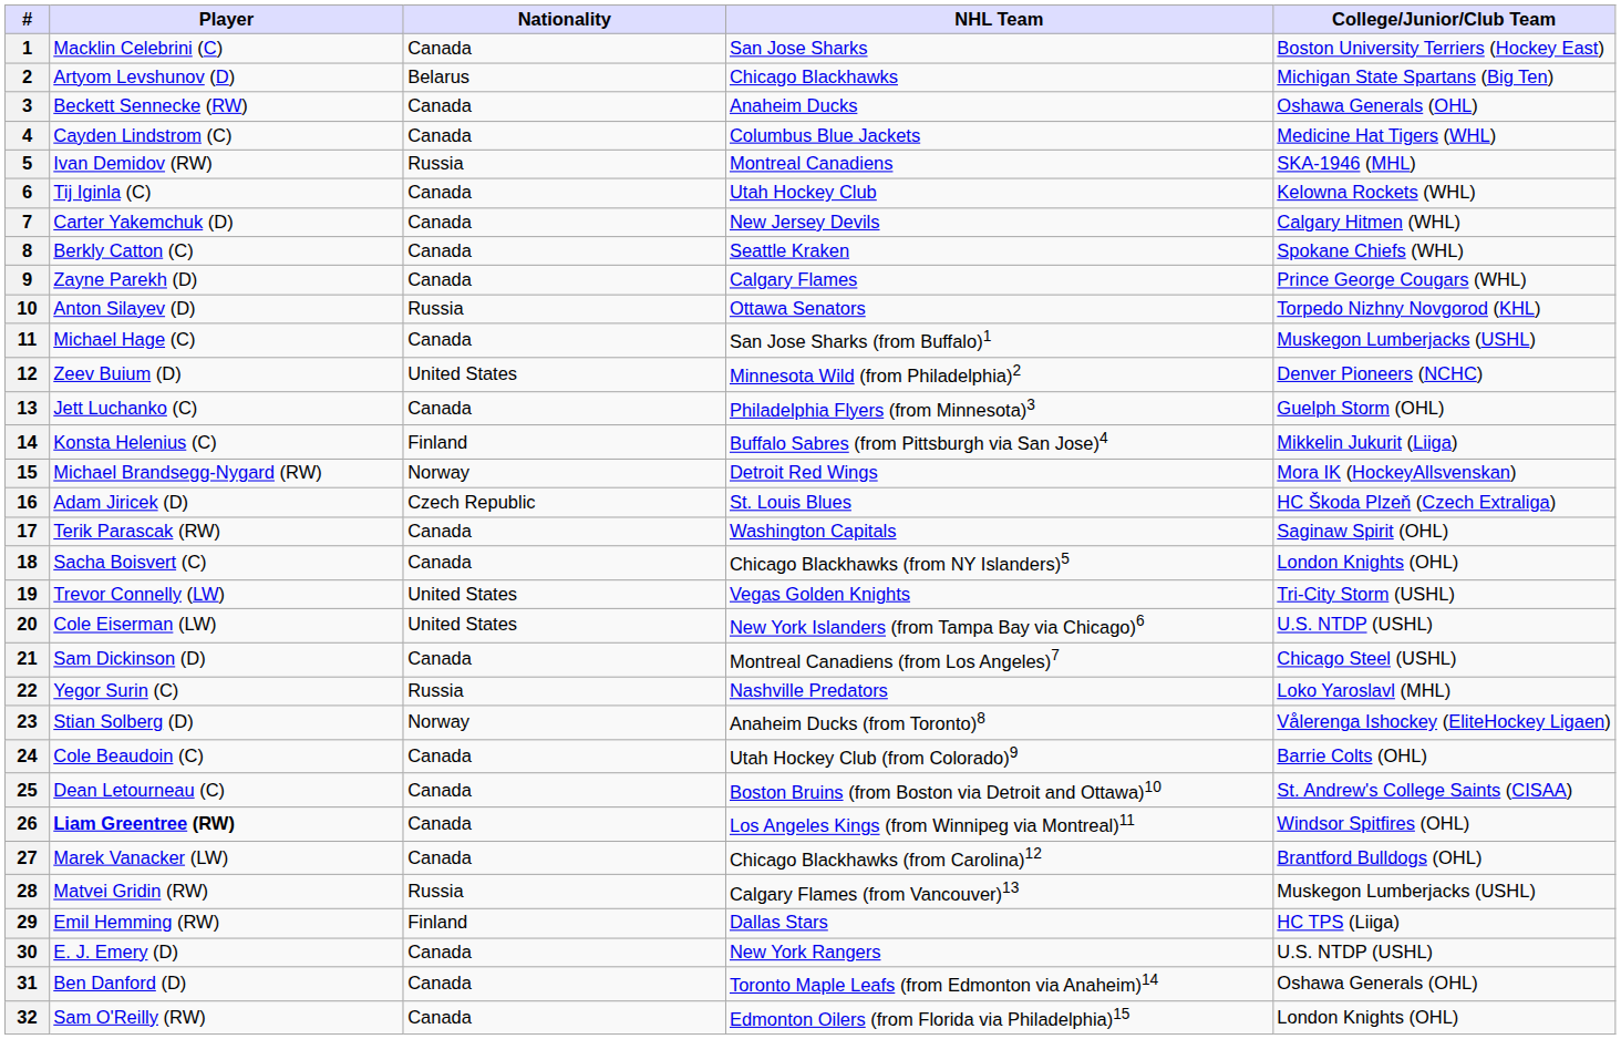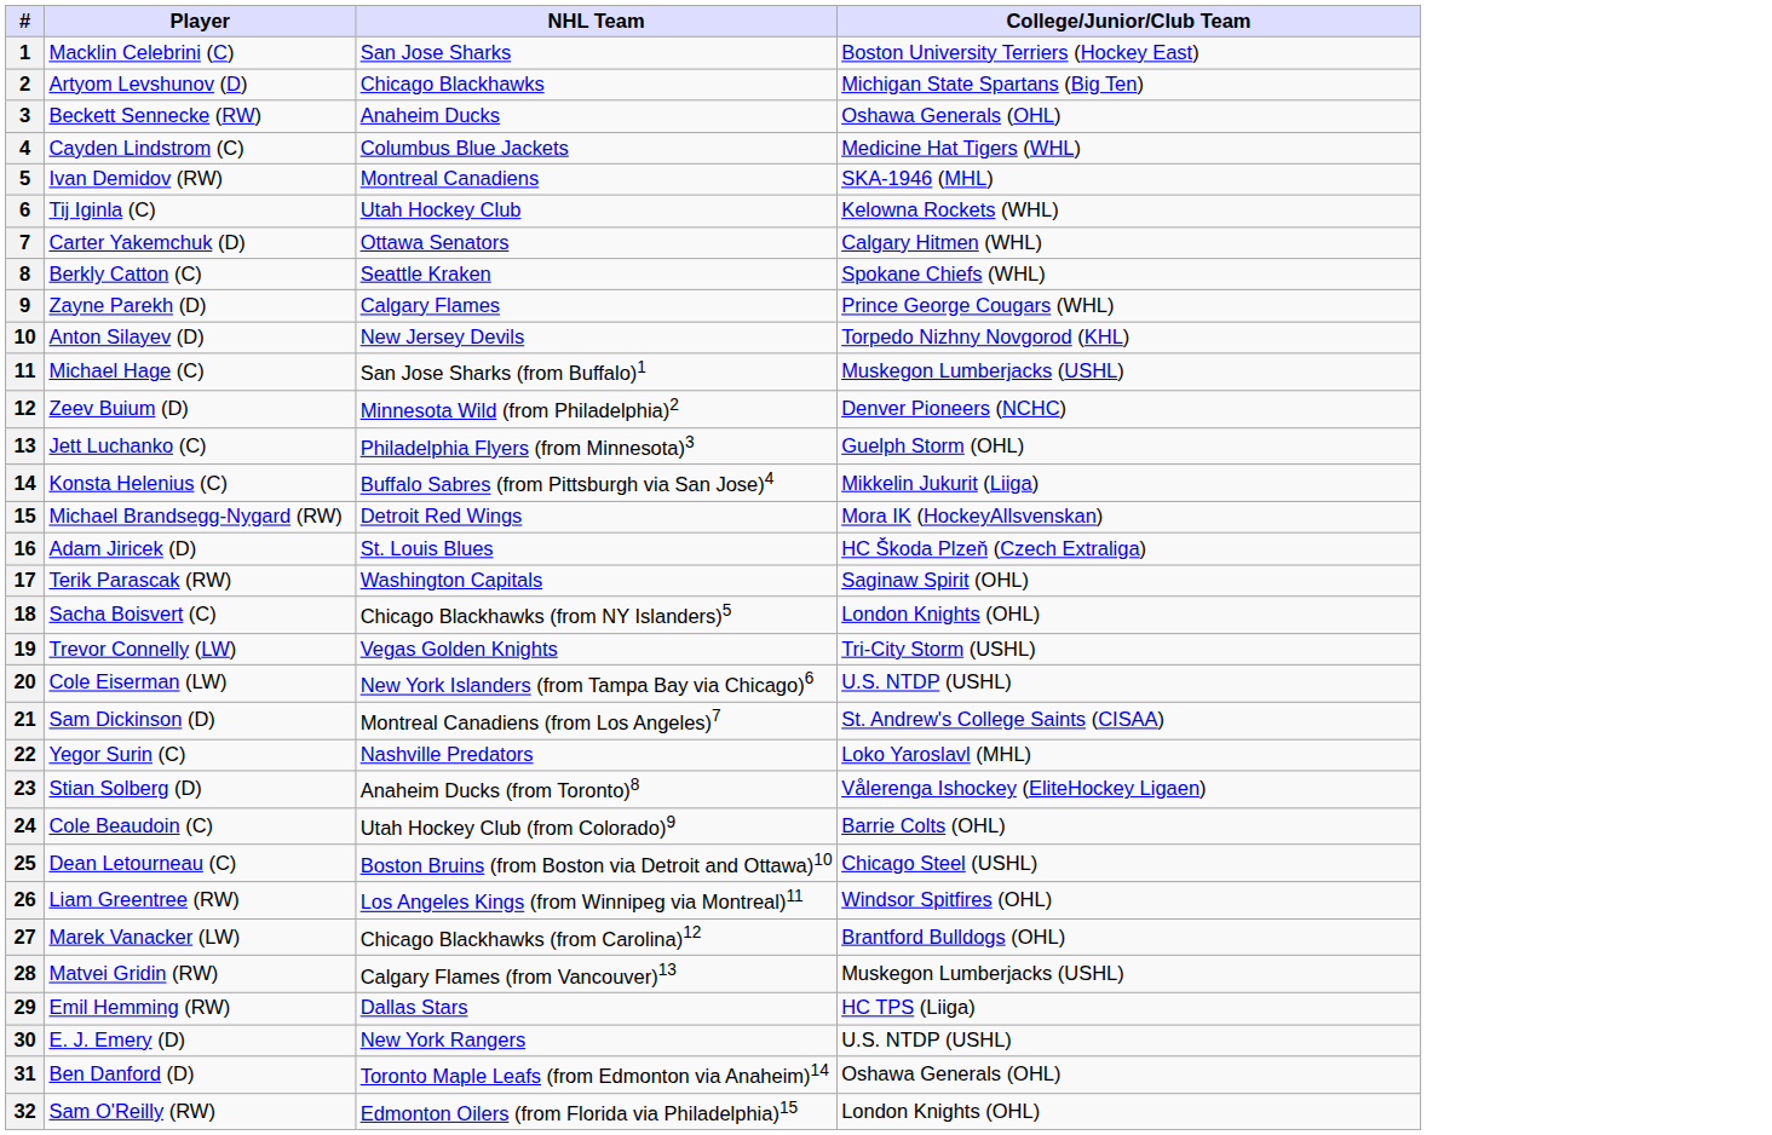- column: Nationality | Canada | Belarus | Canada | Canada | Russia | Canada | Canada | Canada | Canada | Russia | Canada | United States | Canada | Finland | Norway | Czech Republic | Canada | Canada | United States | United States | Canada | Russia | Norway | Canada | Canada | Canada | Canada | Russia | Finland | Canada | Canada | Canada
7 | NHL Team: New Jersey Devils -> Ottawa Senators
10 | NHL Team: Ottawa Senators -> New Jersey Devils
21 | College/Junior/Club Team: Chicago Steel (USHL) -> St. Andrew's College Saints (CISAA)
25 | College/Junior/Club Team: St. Andrew's College Saints (CISAA) -> Chicago Steel (USHL)
26 | Player: bold -> normal
